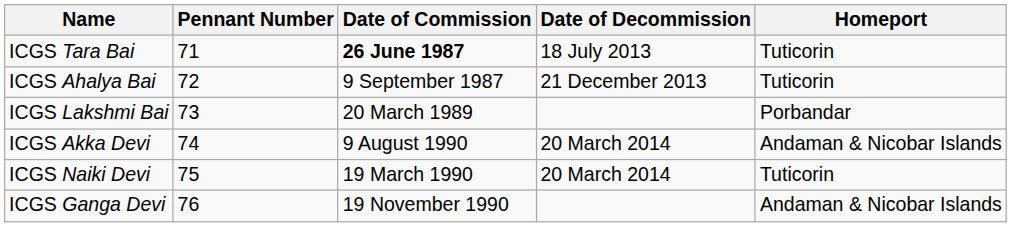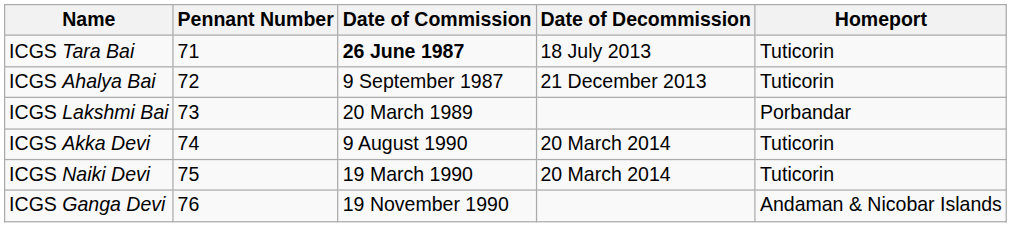ICGS Akka Devi | Homeport: Andaman & Nicobar Islands -> Tuticorin
